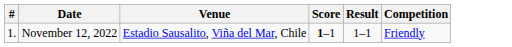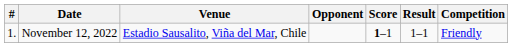+ column: Opponent
